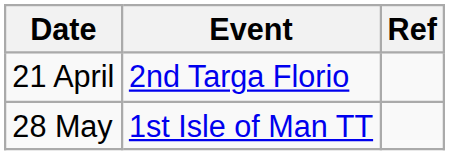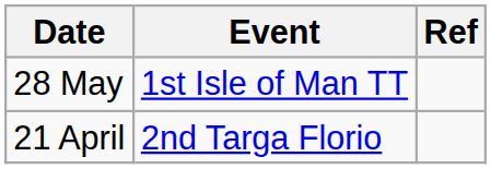rows swapped: 21 April <-> 28 May
